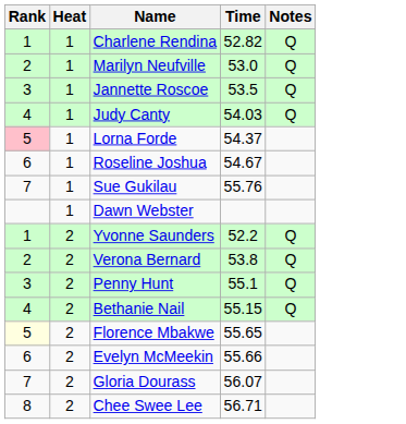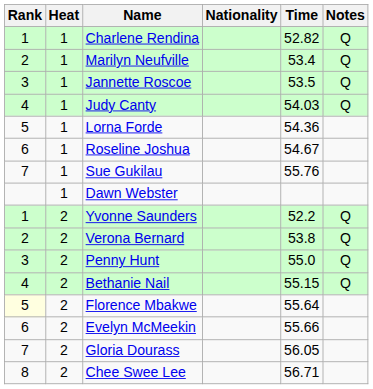+ column: Nationality
Marilyn Neufville | Time: 53.0 -> 53.4
Lorna Forde | Rank: pink background -> no background
Lorna Forde | Time: 54.37 -> 54.36
Penny Hunt | Time: 55.1 -> 55.0
Florence Mbakwe | Time: 55.65 -> 55.64
Gloria Dourass | Time: 56.07 -> 56.05
